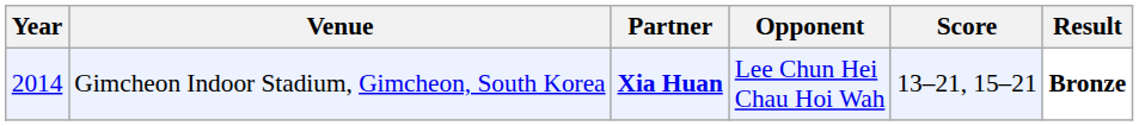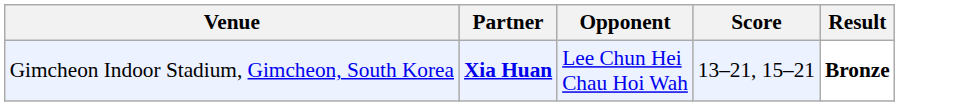- column: Year | 2014
